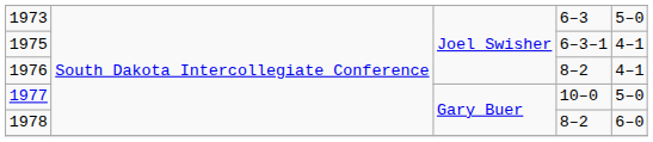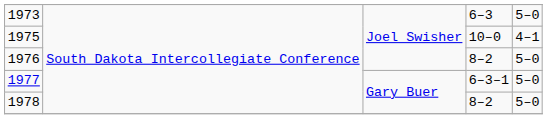1975 | column 4: 6–3–1 -> 10–0
1976 | column 5: 4–1 -> 5–0
1977 | column 4: 10–0 -> 6–3–1
1978 | column 5: 6–0 -> 5–0
